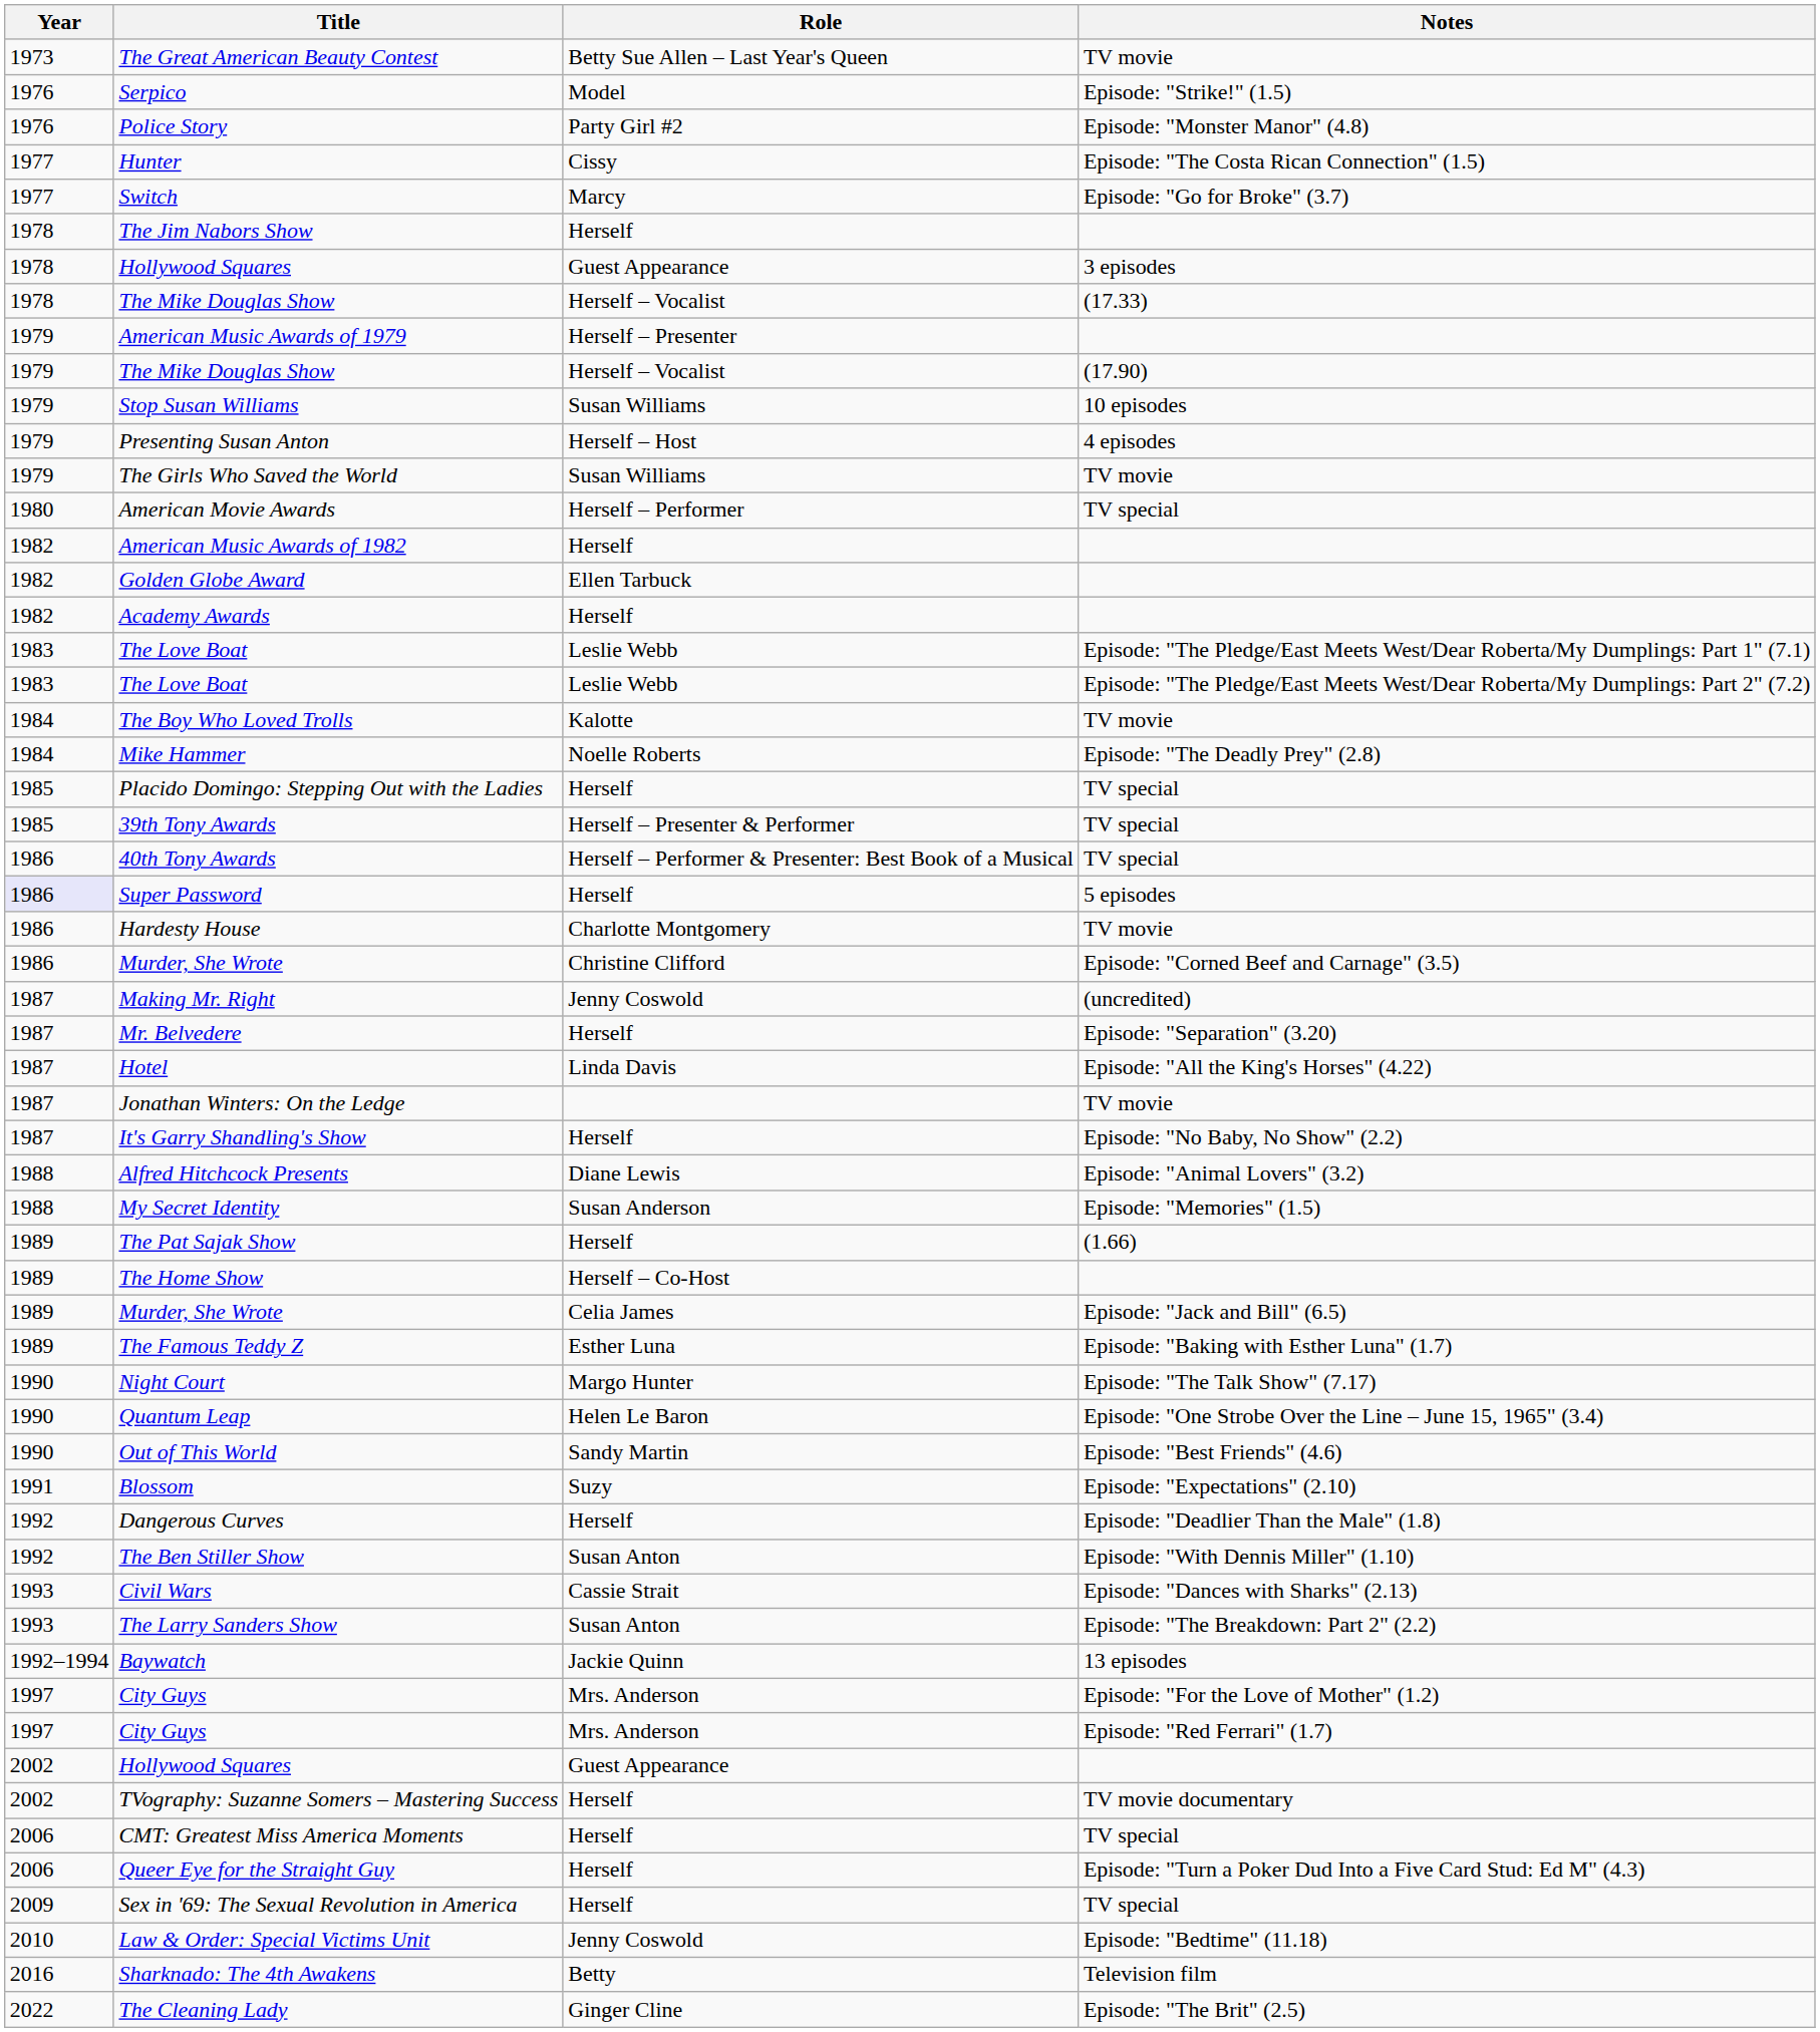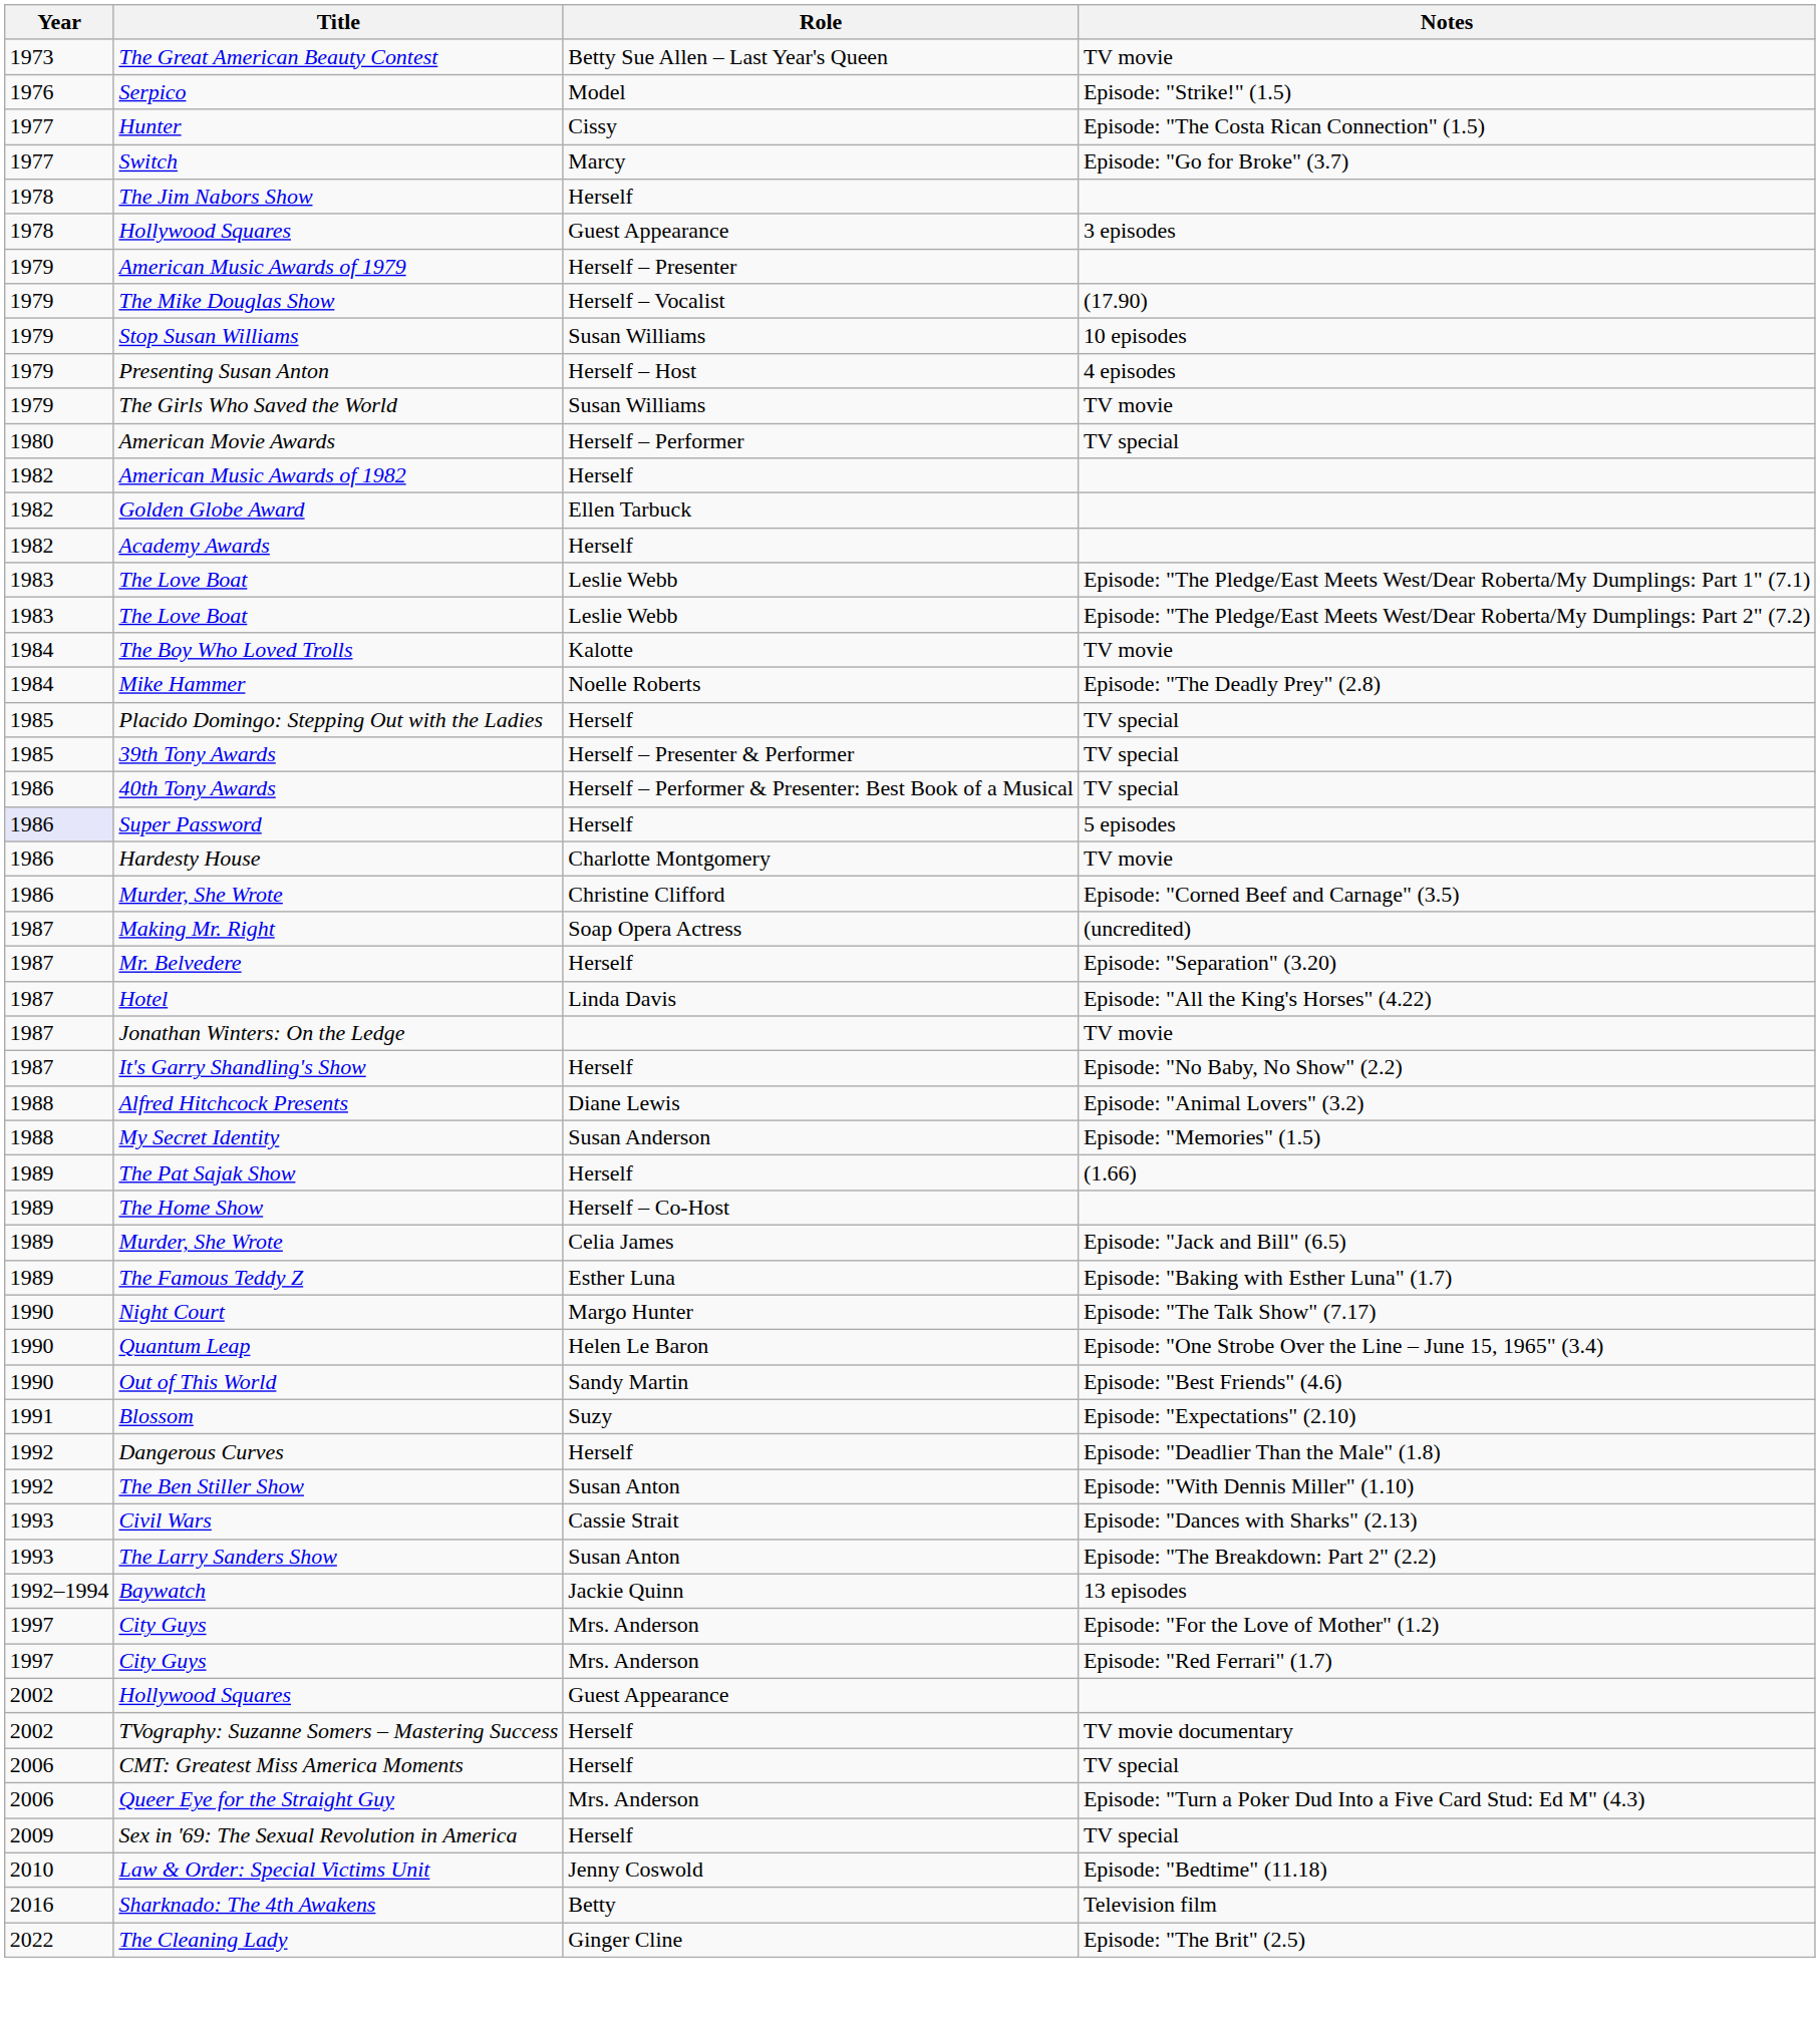- row: 1976 | Police Story | Party Girl #2 | Episode: "Monster Manor" (4.8)
- row: 1978 | The Mike Douglas Show | Herself – Vocalist | (17.33)
Making Mr. Right | Role: Jenny Coswold -> Soap Opera Actress
Queer Eye for the Straight Guy | Role: Herself -> Mrs. Anderson
